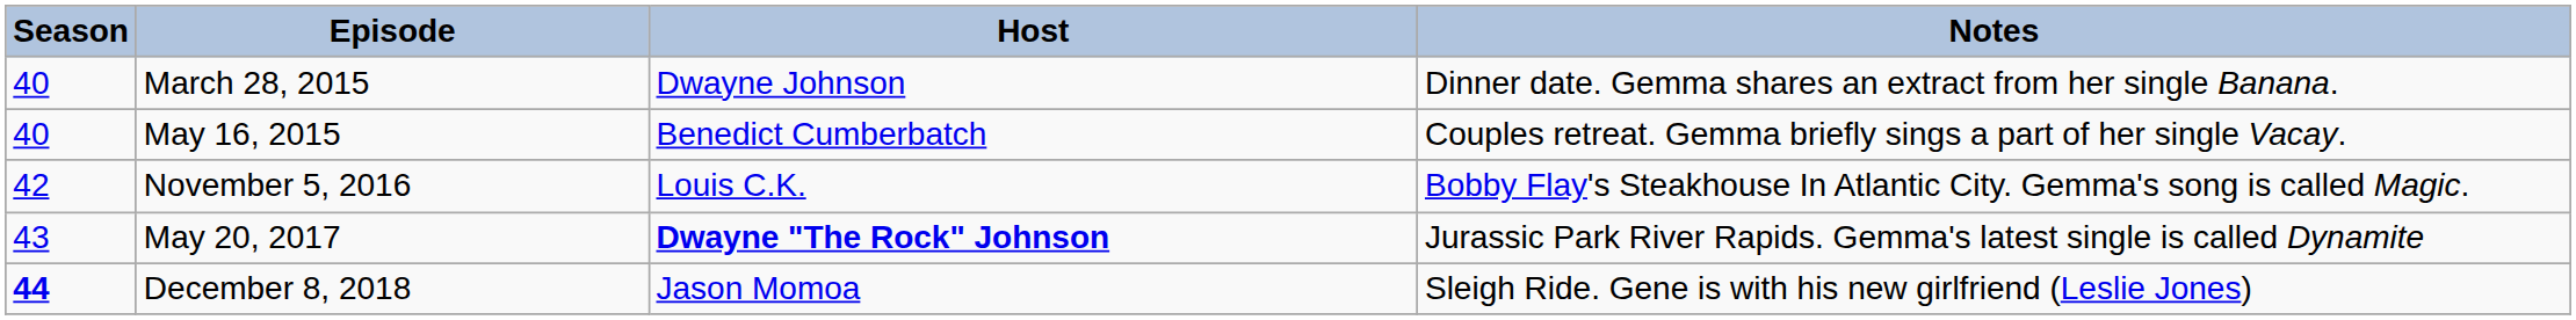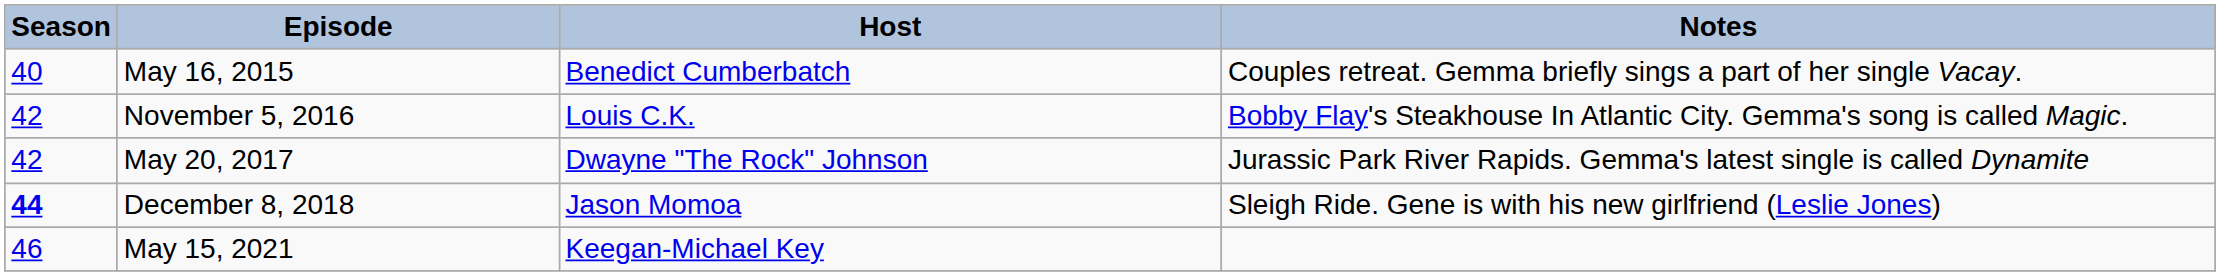- row: 40 | March 28, 2015 | Dwayne Johnson | Dinner date. Gemma shares an extract from her single Banana.
May 20, 2017 | Season: 43 -> 42
May 20, 2017 | Host: bold -> normal
+ row: 46 | May 15, 2021 | Keegan-Michael Key
